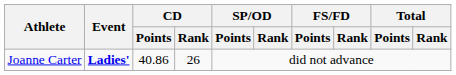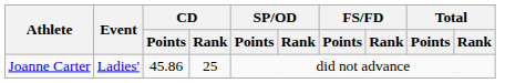Joanne Carter | Event: bold -> normal
Joanne Carter | CD / Points: 40.86 -> 45.86
Joanne Carter | CD / Rank: 26 -> 25
